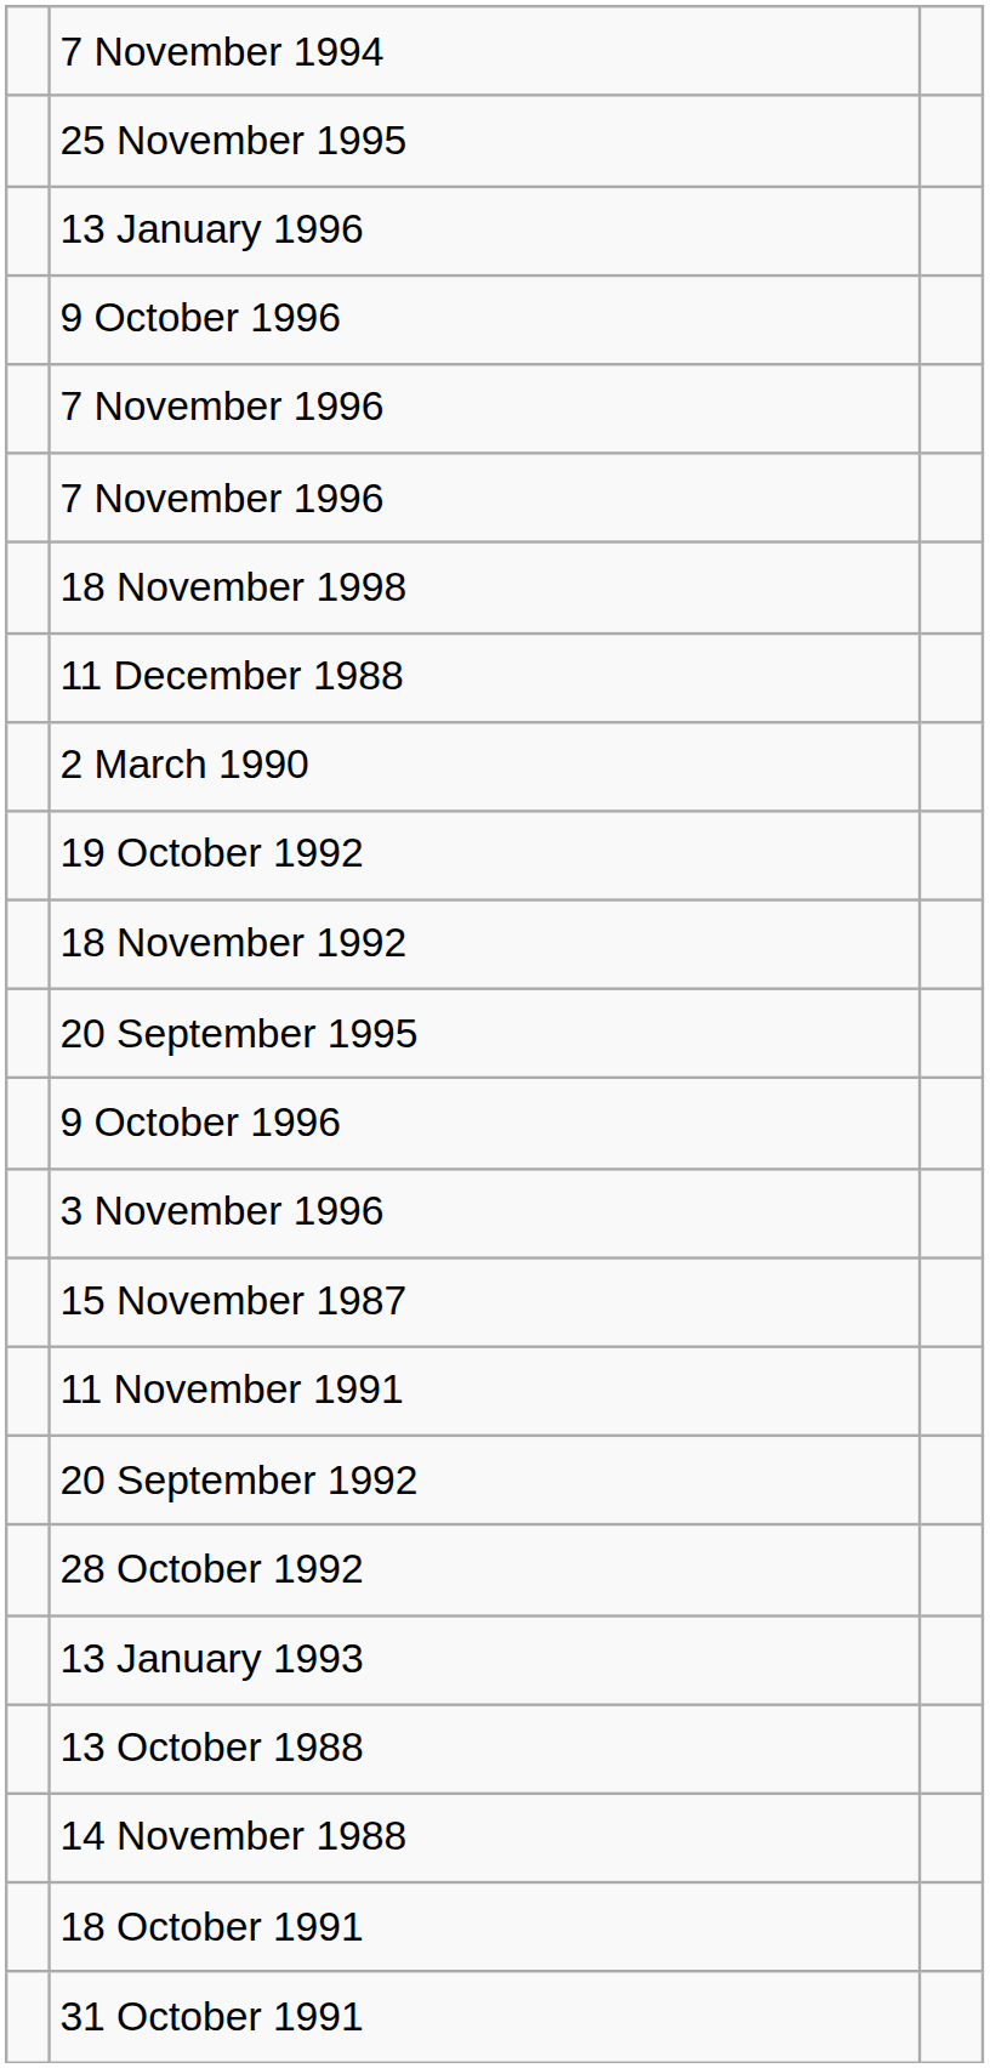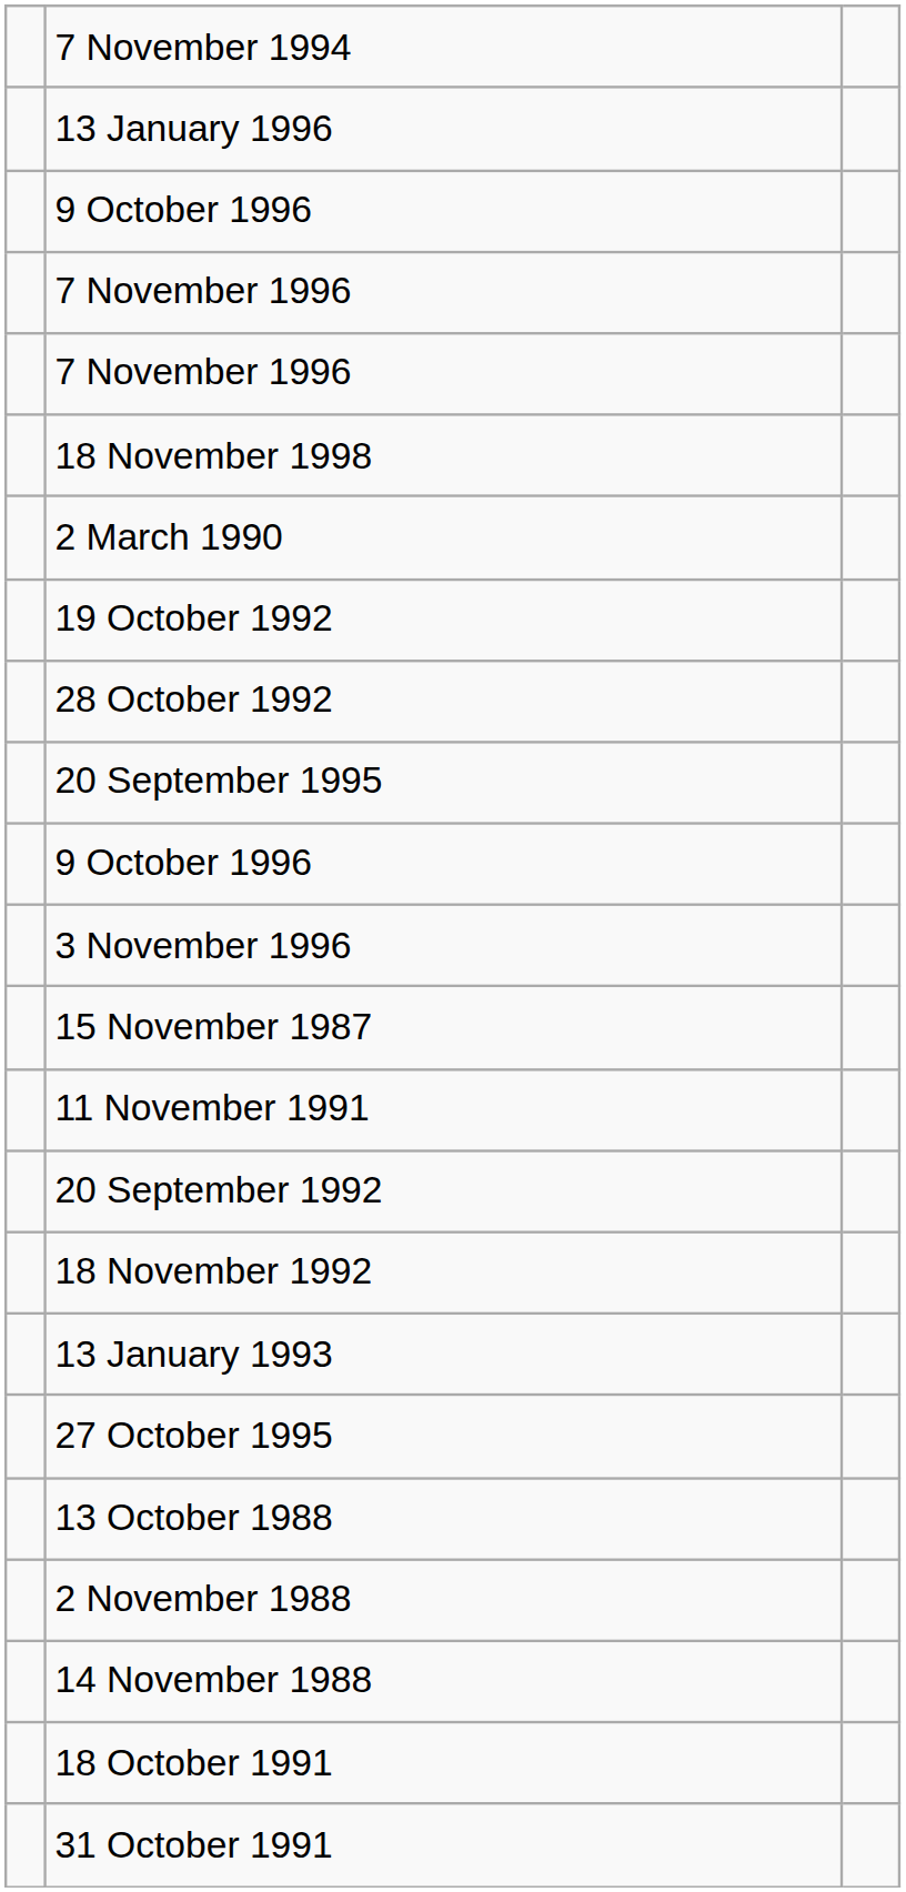- row: 25 November 1995
- row: 11 December 1988
rows swapped: 28 October 1992 <-> 18 November 1992
+ row: 27 October 1995
+ row: 2 November 1988
